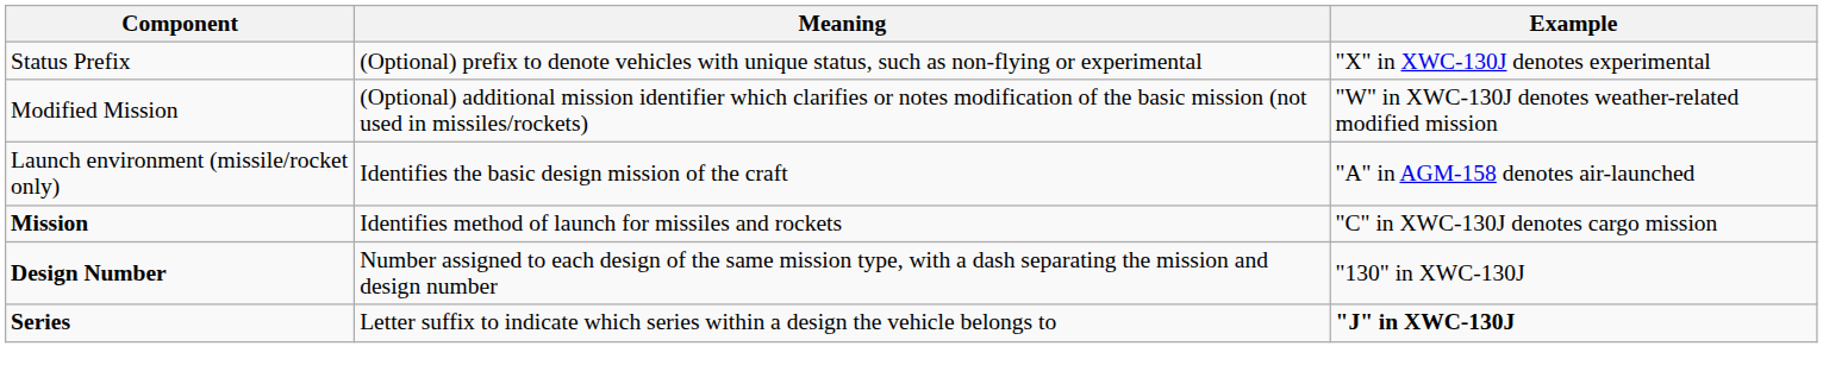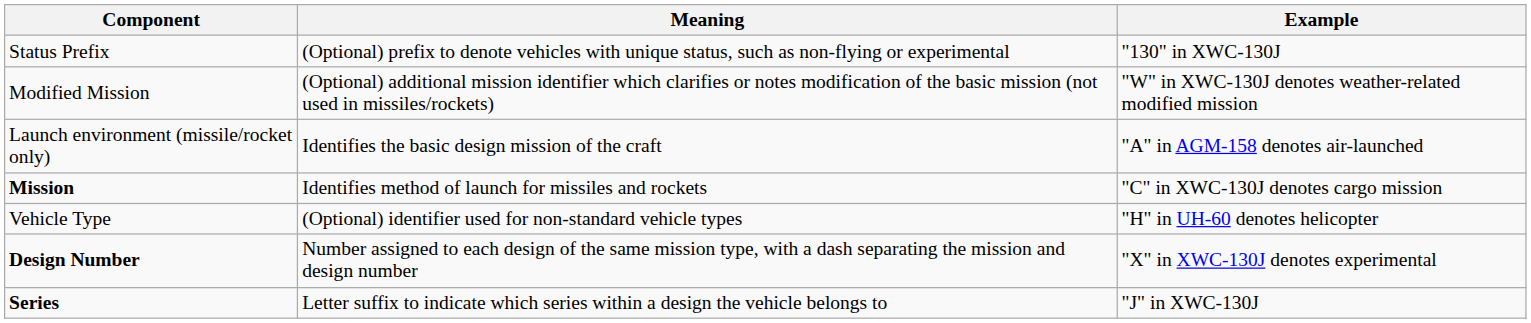Status Prefix | Example: "X" in XWC-130J denotes experimental -> "130" in XWC-130J
+ row: Vehicle Type | (Optional) identifier used for non-standard vehicle types | "H" in UH-60 denotes helicopter
Design Number | Example: "130" in XWC-130J -> "X" in XWC-130J denotes experimental
Series | Example: bold -> normal
